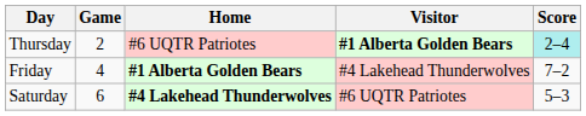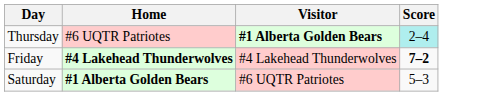- column: Game | 2 | 4 | 6
Friday | Home: #1 Alberta Golden Bears -> #4 Lakehead Thunderwolves
Friday | Score: normal -> bold
Saturday | Home: #4 Lakehead Thunderwolves -> #1 Alberta Golden Bears
